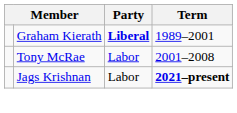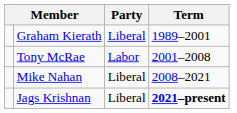Graham Kierath | Party: bold -> normal
+ row: Mike Nahan | Liberal | 2008–2021
Jags Krishnan | Party: Labor -> Liberal
